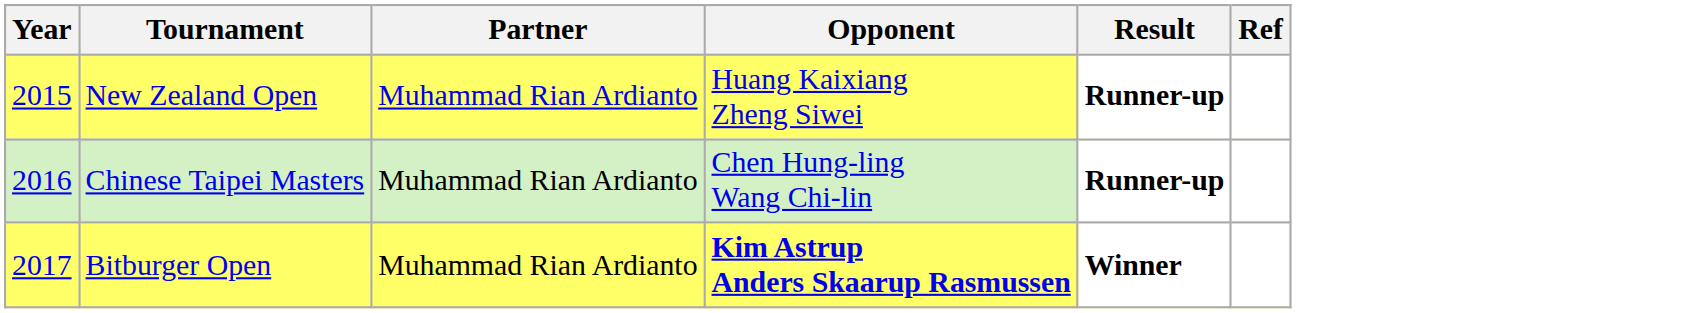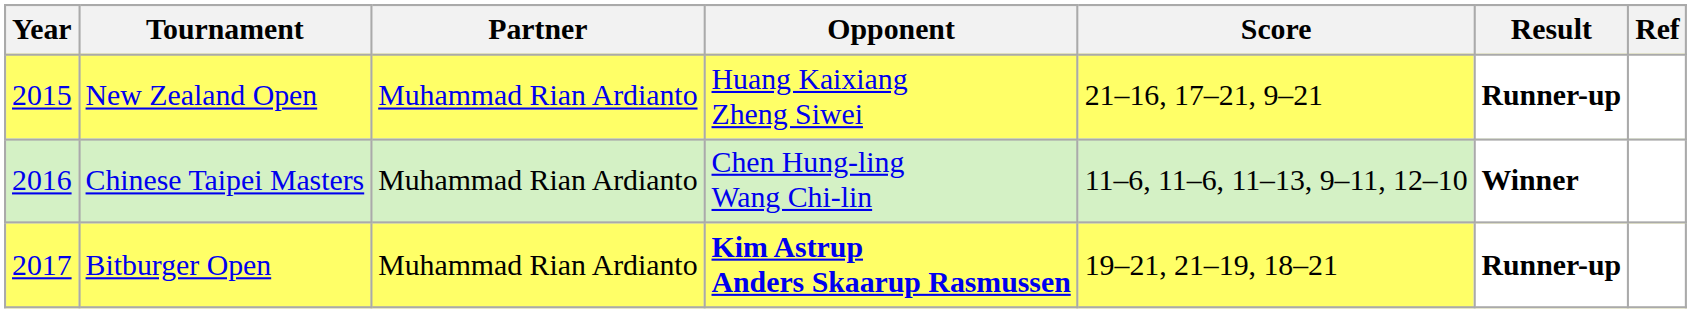+ column: Score | 21–16, 17–21, 9–21 | 11–6, 11–6, 11–13, 9–11, 12–10 | 19–21, 21–19, 18–21
Chinese Taipei Masters | Result: Runner-up -> Winner
Bitburger Open | Result: Winner -> Runner-up
